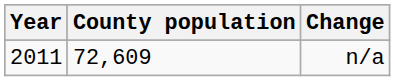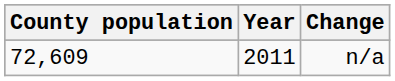columns swapped: Year <-> County population
